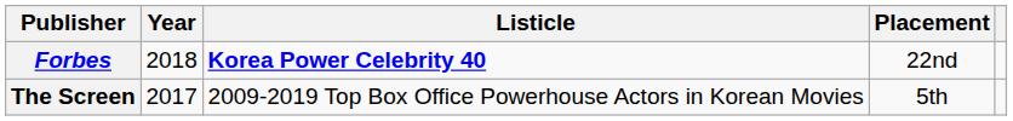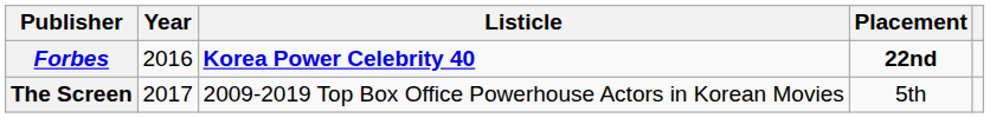Forbes | Year: 2018 -> 2016
Forbes | Placement: normal -> bold
